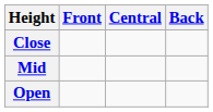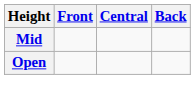- row: Close
